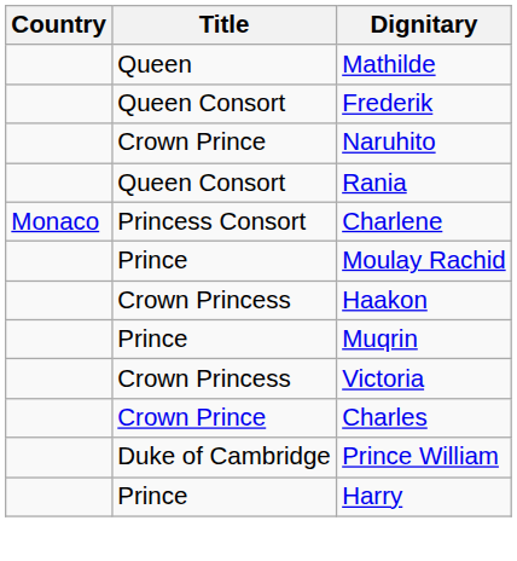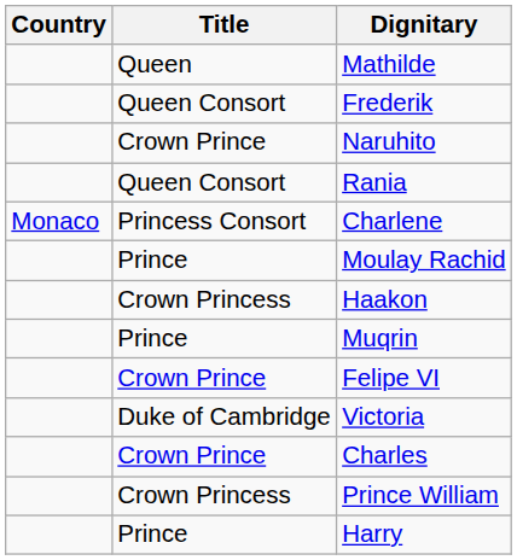+ row: Crown Prince | Felipe VI
Victoria | Title: Crown Princess -> Duke of Cambridge
Prince William | Title: Duke of Cambridge -> Crown Princess
